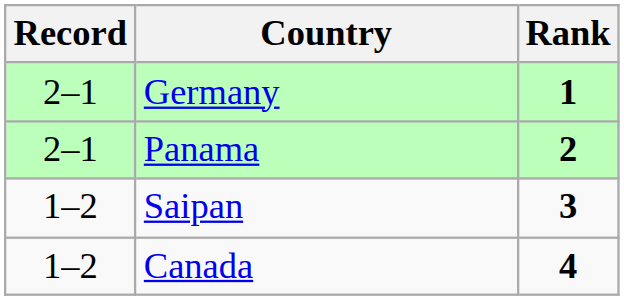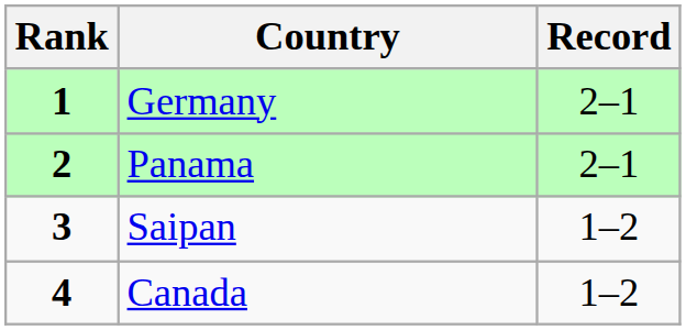columns swapped: Rank <-> Record
